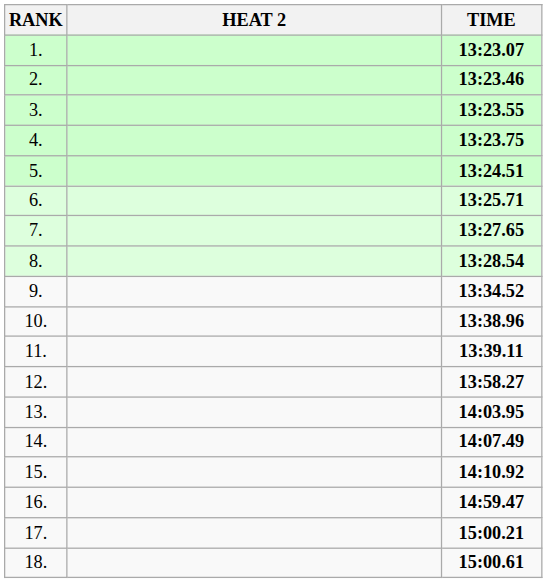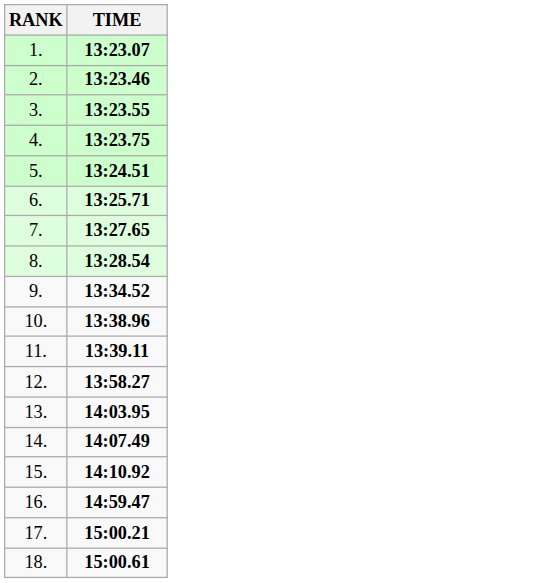- column: HEAT 2
